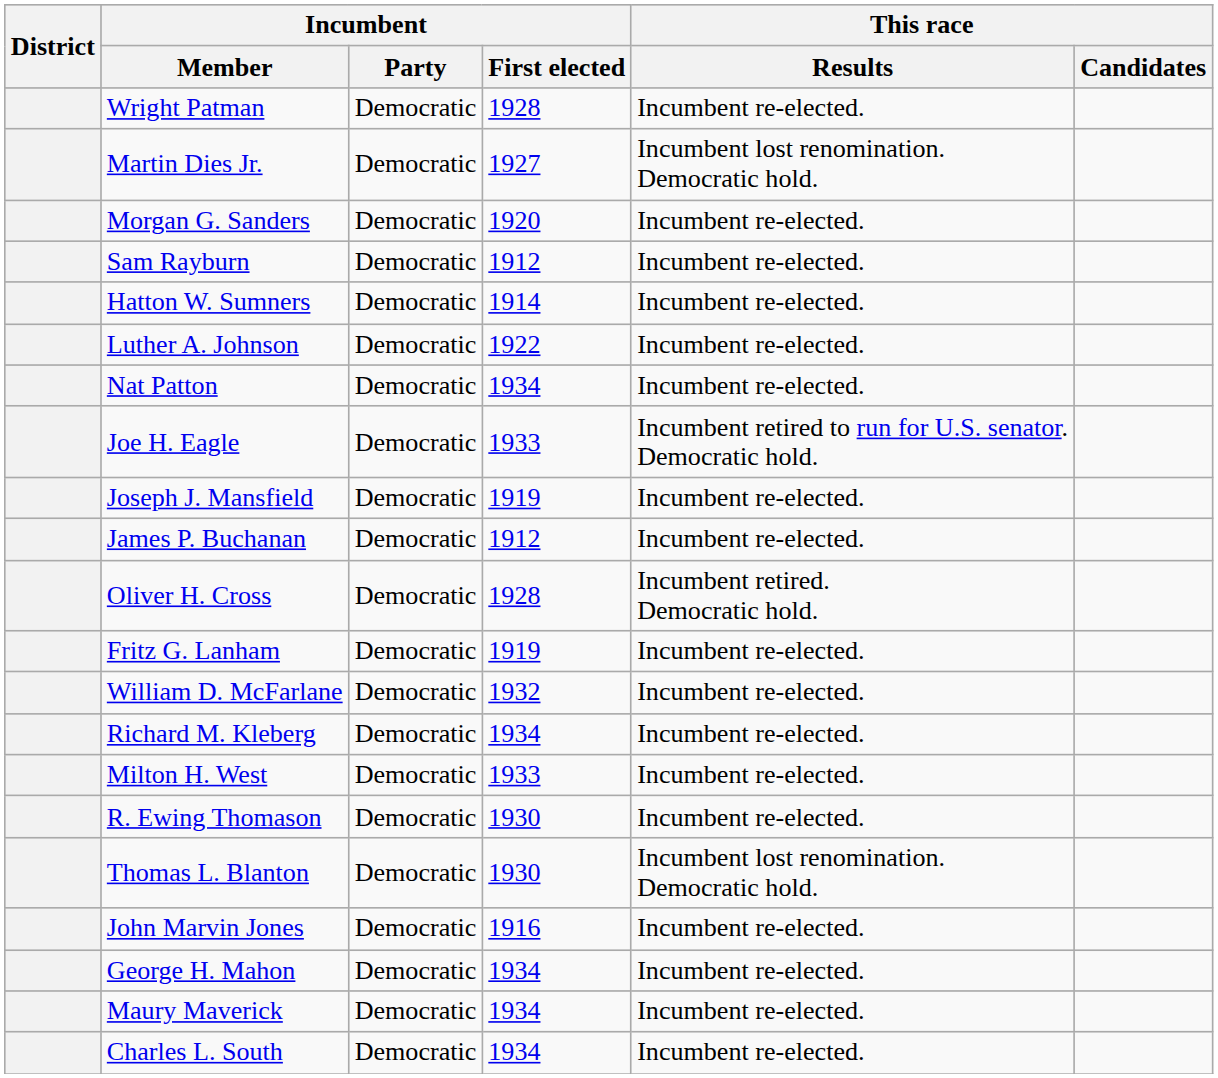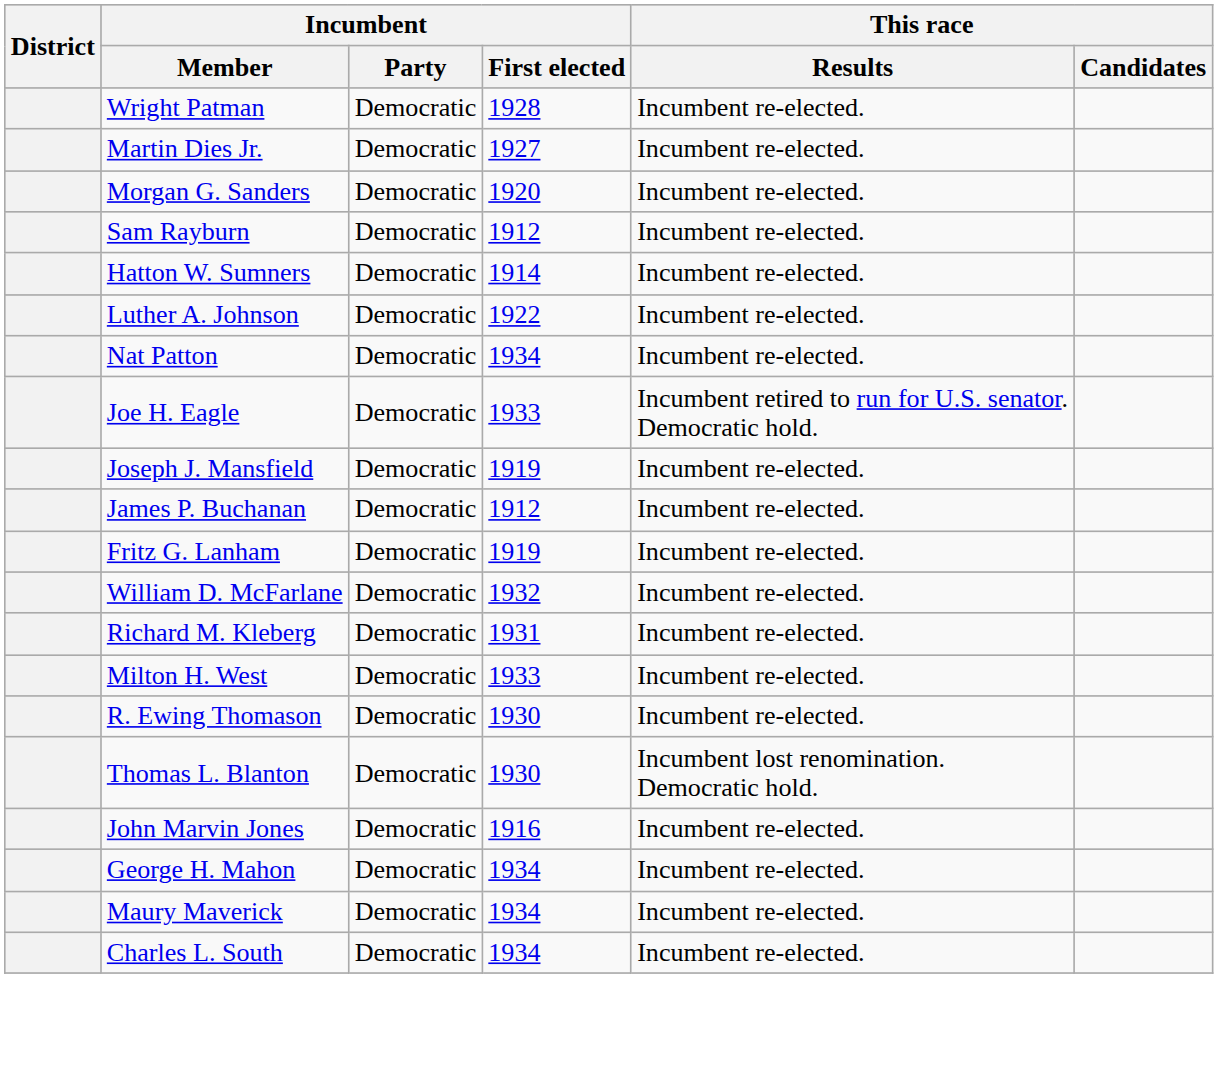Martin Dies Jr. | This race / Results: Incumbent lost renomination. Democratic hold. -> Incumbent re-elected.
- row: Oliver H. Cross | Democratic | 1928 | Incumbent retired. Democratic hold.
Richard M. Kleberg | Incumbent / First elected: 1934 -> 1931
